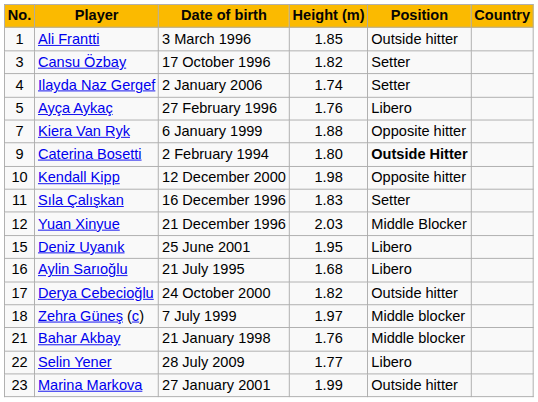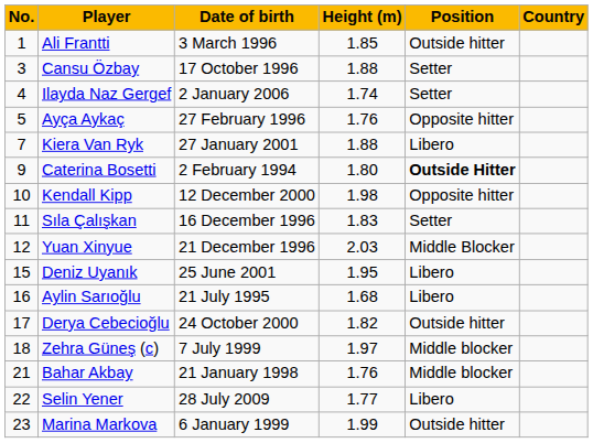Cansu Özbay | Height (m): 1.82 -> 1.88
Ayça Aykaç | Position: Libero -> Opposite hitter
Kiera Van Ryk | Date of birth: 6 January 1999 -> 27 January 2001
Kiera Van Ryk | Position: Opposite hitter -> Libero
Marina Markova | Date of birth: 27 January 2001 -> 6 January 1999
